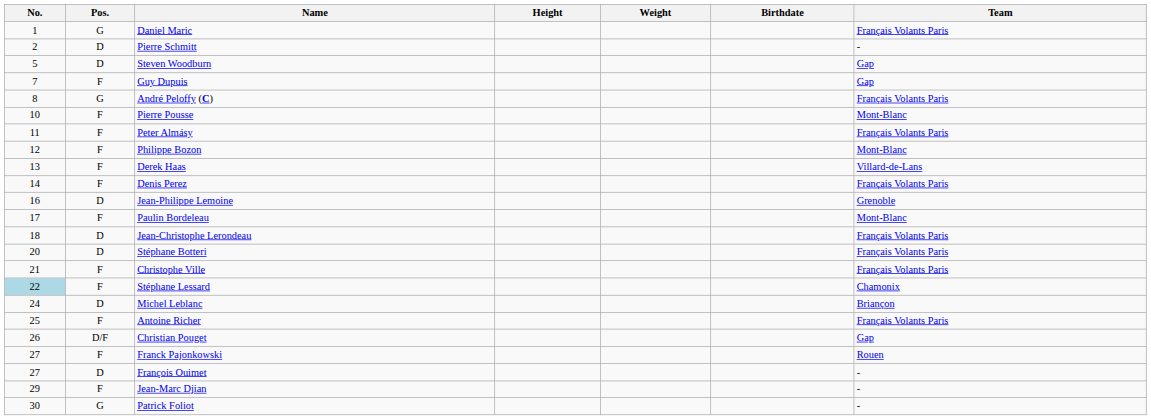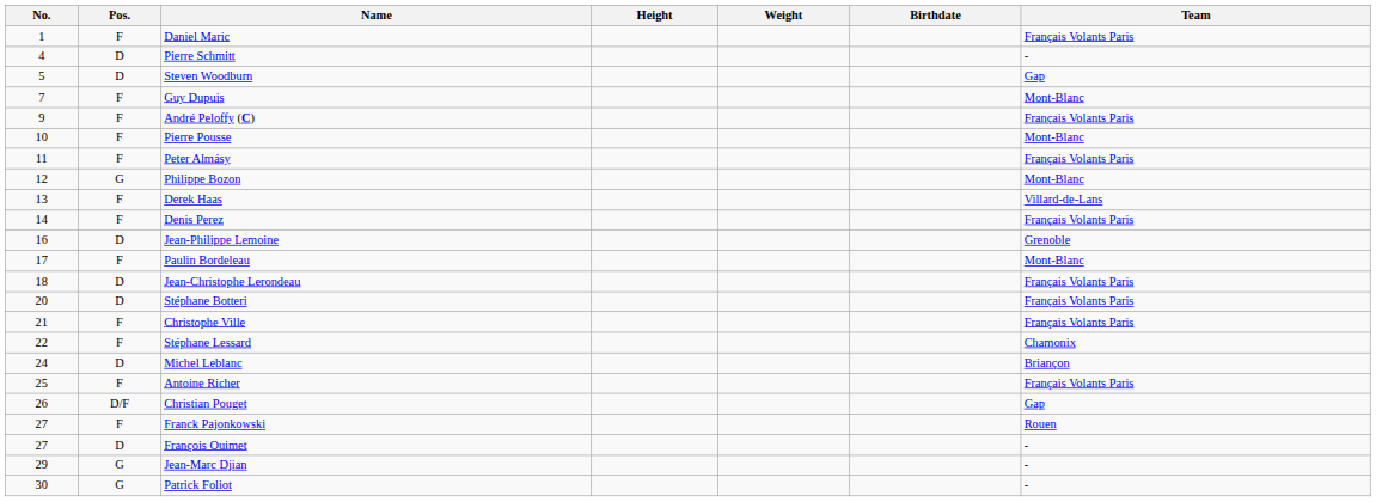Daniel Maric | Pos.: G -> F
Pierre Schmitt | No.: 2 -> 4
Guy Dupuis | Team: Gap -> Mont-Blanc
André Peloffy (C) | No.: 8 -> 9
André Peloffy (C) | Pos.: G -> F
Philippe Bozon | Pos.: F -> G
Stéphane Lessard | No.: lightblue background -> no background
Jean-Marc Djian | Pos.: F -> G
